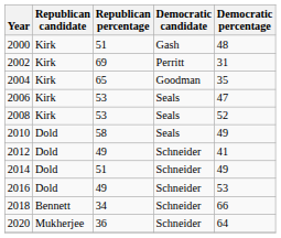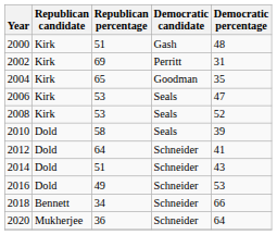2010 | Democratic percentage: 49 -> 39
2012 | Republican percentage: 49 -> 64
2014 | Democratic percentage: 49 -> 43
